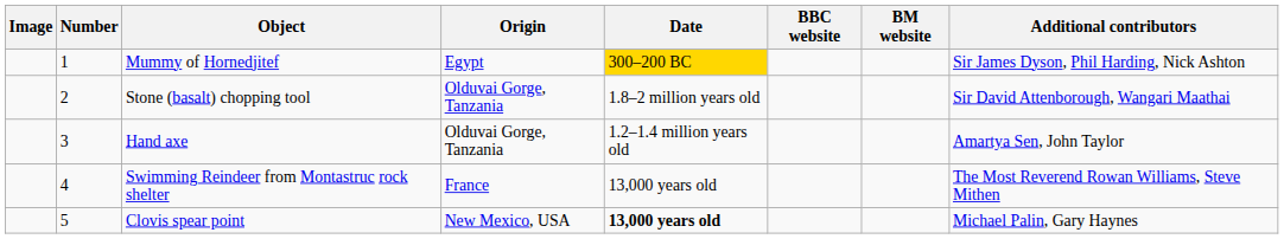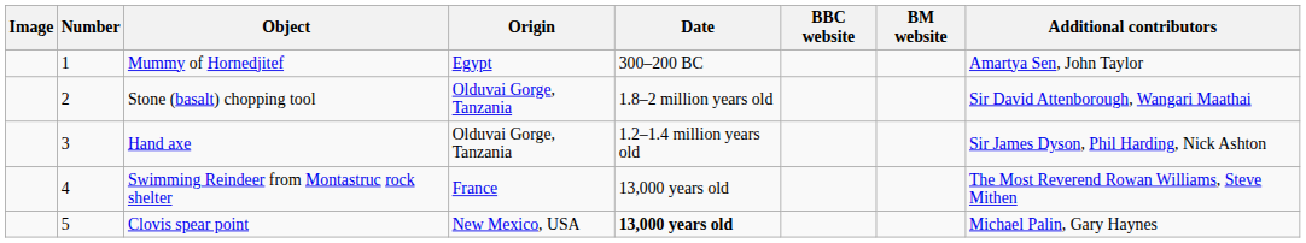Mummy of Hornedjitef | Date: gold background -> no background
Mummy of Hornedjitef | Additional contributors: Sir James Dyson, Phil Harding, Nick Ashton -> Amartya Sen, John Taylor
Hand axe | Additional contributors: Amartya Sen, John Taylor -> Sir James Dyson, Phil Harding, Nick Ashton
